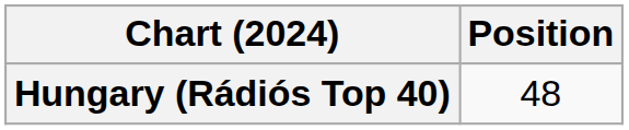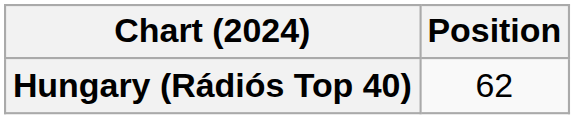Hungary (Rádiós Top 40) | Position: 48 -> 62
